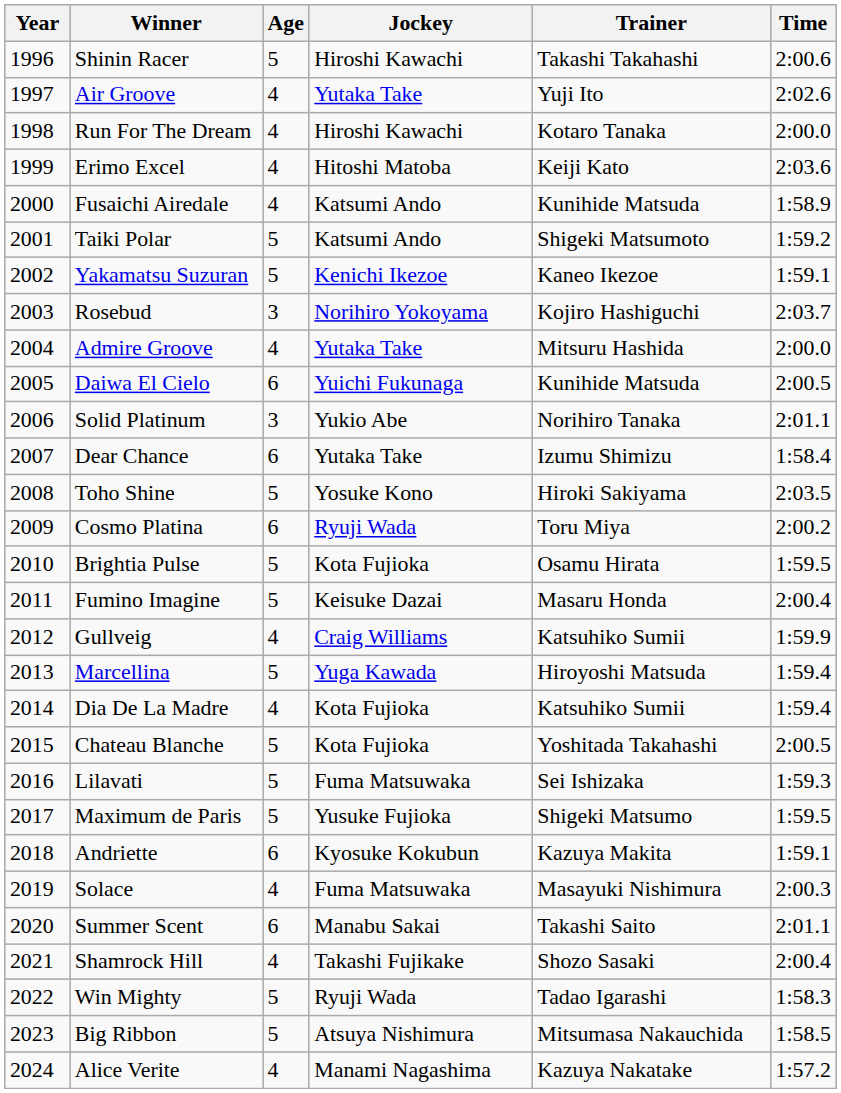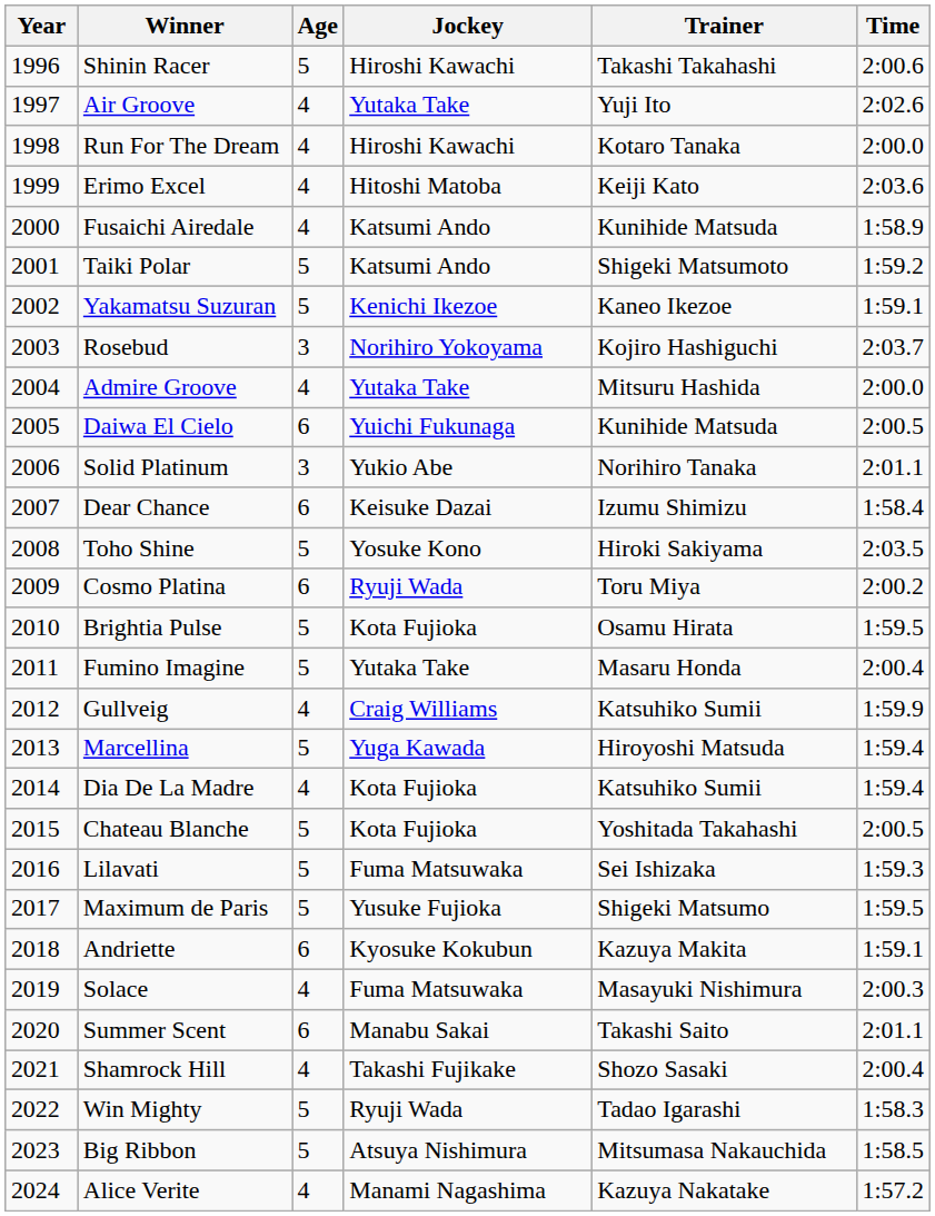Dear Chance | Jockey: Yutaka Take -> Keisuke Dazai
Fumino Imagine | Jockey: Keisuke Dazai -> Yutaka Take
